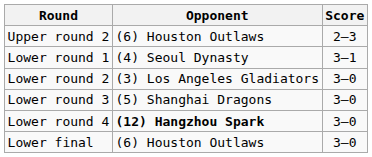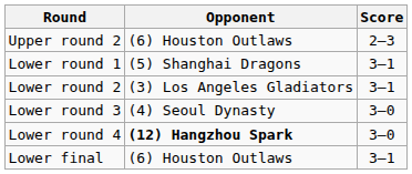Lower round 1 | Opponent: (4) Seoul Dynasty -> (5) Shanghai Dragons
Lower round 2 | Score: 3–0 -> 3–1
Lower round 3 | Opponent: (5) Shanghai Dragons -> (4) Seoul Dynasty
Lower final | Score: 3–0 -> 3–1
